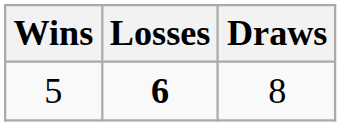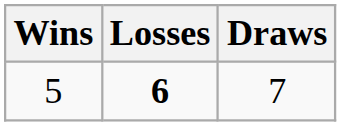5 | Draws: 8 -> 7
